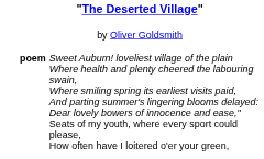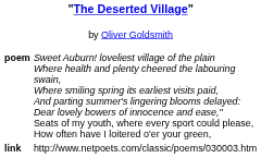+ row: link | http://www.netpoets.com/classic/poems/030003.htm
